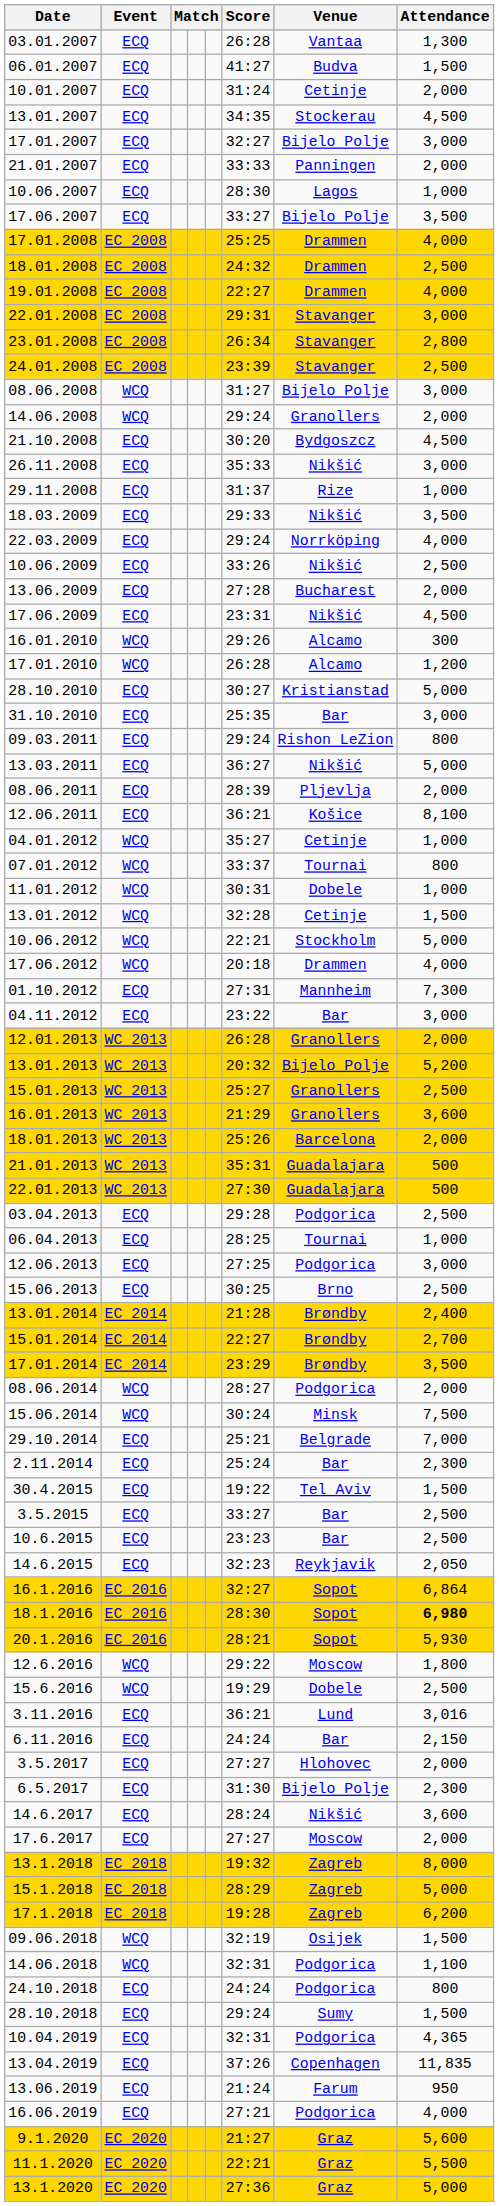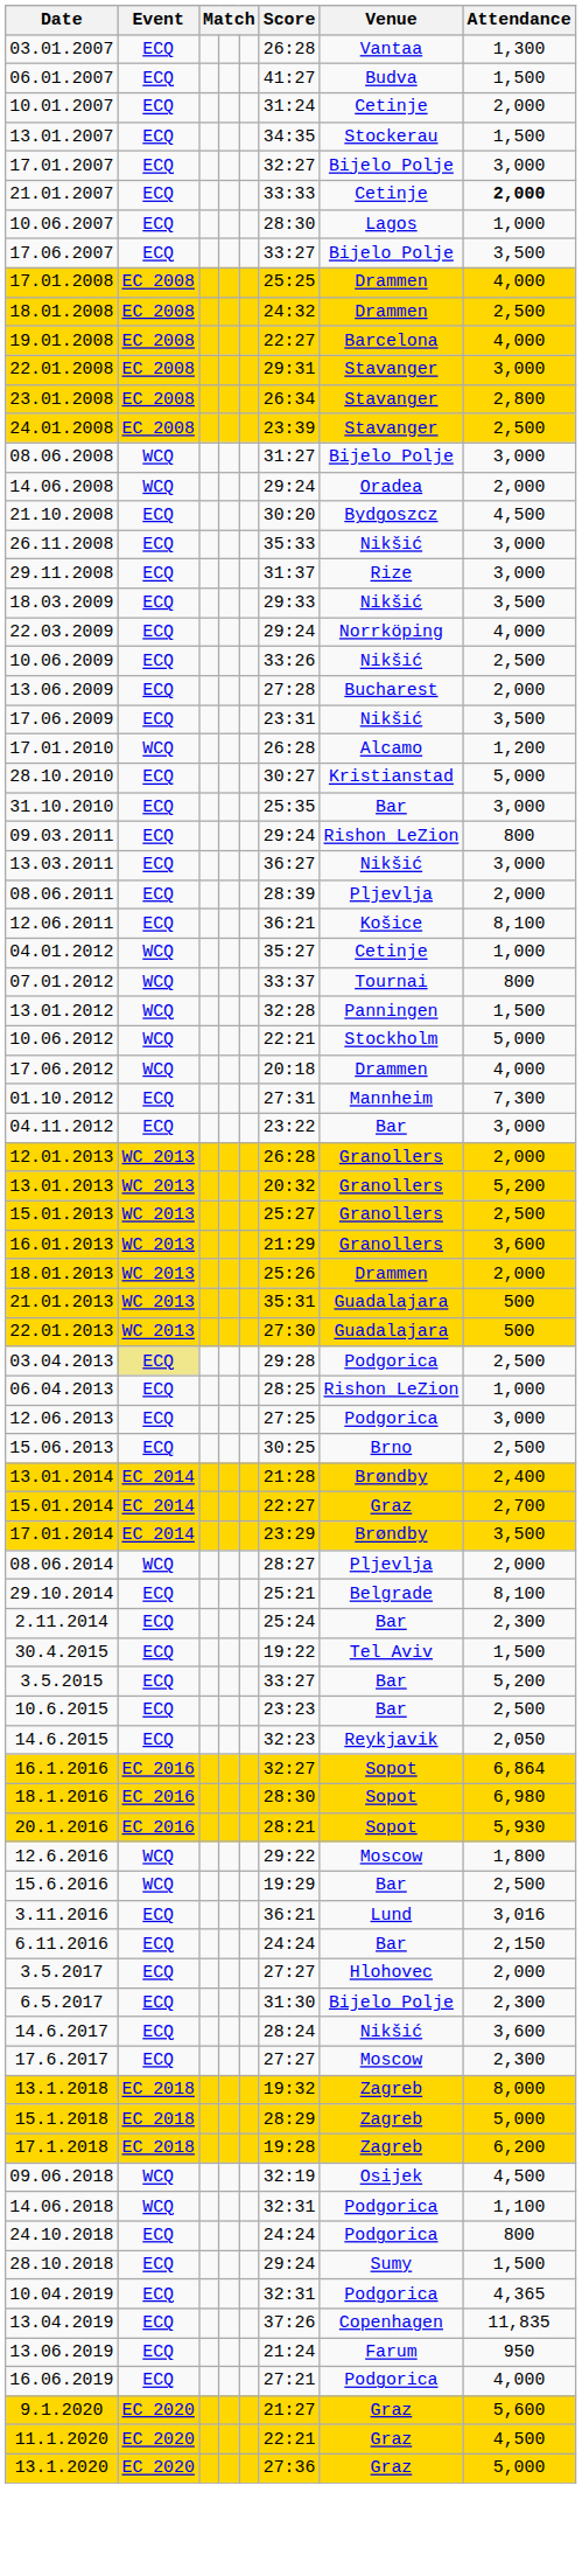13.01.2007 | Attendance: 4,500 -> 1,500
21.01.2007 | Venue: Panningen -> Cetinje
21.01.2007 | Attendance: normal -> bold
19.01.2008 | Venue: Drammen -> Barcelona
14.06.2008 | Venue: Granollers -> Oradea
29.11.2008 | Attendance: 1,000 -> 3,000
17.06.2009 | Attendance: 4,500 -> 3,500
- row: 16.01.2010 | WCQ | 29:26 | Alcamo | 300
13.03.2011 | Attendance: 5,000 -> 3,000
- row: 11.01.2012 | WCQ | 30:31 | Dobele | 1,000
13.01.2012 | Venue: Cetinje -> Panningen
13.01.2013 | Venue: Bijelo Polje -> Granollers
18.01.2013 | Venue: Barcelona -> Drammen
03.04.2013 | Event: no background -> khaki background
06.04.2013 | Venue: Tournai -> Rishon LeZion
15.01.2014 | Venue: Brøndby -> Graz
08.06.2014 | Venue: Podgorica -> Pljevlja
- row: 15.06.2014 | WCQ | 30:24 | Minsk | 7,500
29.10.2014 | Attendance: 7,000 -> 8,100
3.5.2015 | Attendance: 2,500 -> 5,200
18.1.2016 | Attendance: bold -> normal
15.6.2016 | Venue: Dobele -> Bar
17.6.2017 | Attendance: 2,000 -> 2,300
09.06.2018 | Attendance: 1,500 -> 4,500
11.1.2020 | Attendance: 5,500 -> 4,500
